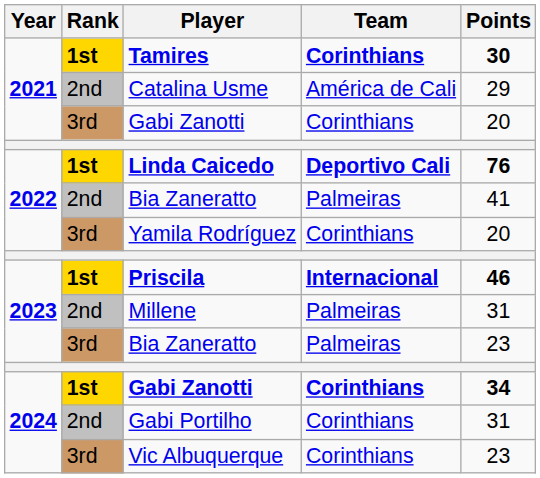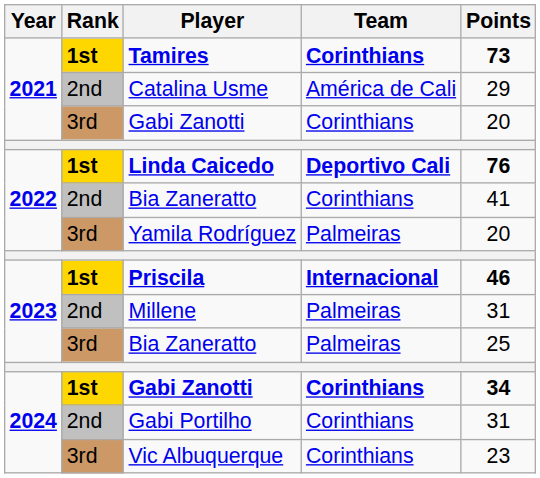Tamires | Points: 30 -> 73
2022 / Bia Zaneratto | Team: Palmeiras -> Corinthians
Yamila Rodríguez | Team: Corinthians -> Palmeiras
2023 / Bia Zaneratto | Points: 23 -> 25
